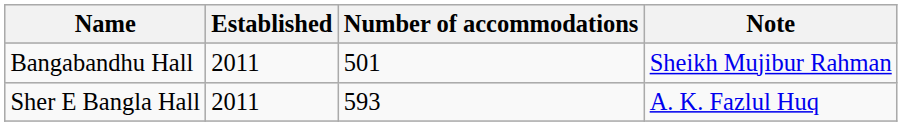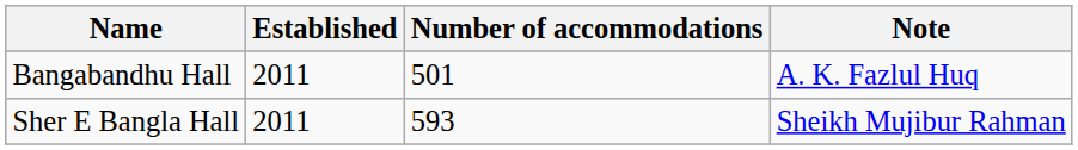Bangabandhu Hall | Note: Sheikh Mujibur Rahman -> A. K. Fazlul Huq
Sher E Bangla Hall | Note: A. K. Fazlul Huq -> Sheikh Mujibur Rahman
